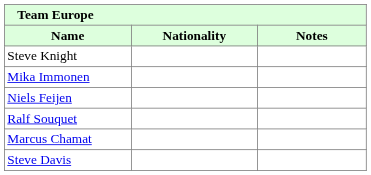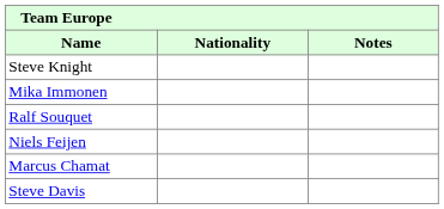rows swapped: Ralf Souquet <-> Niels Feijen
